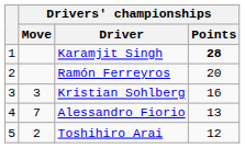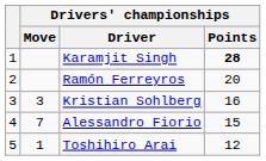Alessandro Fiorio | Drivers' championships / Points: 13 -> 15
Toshihiro Arai | Drivers' championships / Move: 2 -> 1
